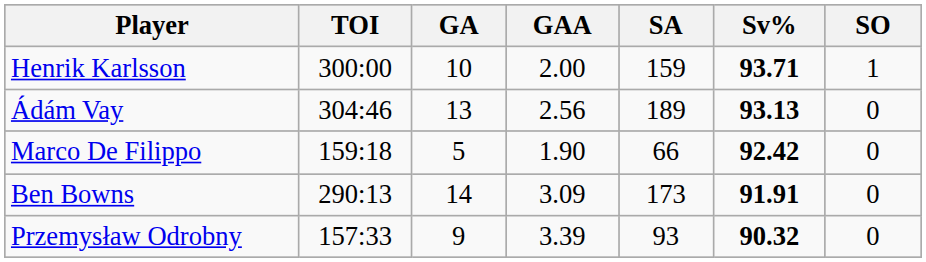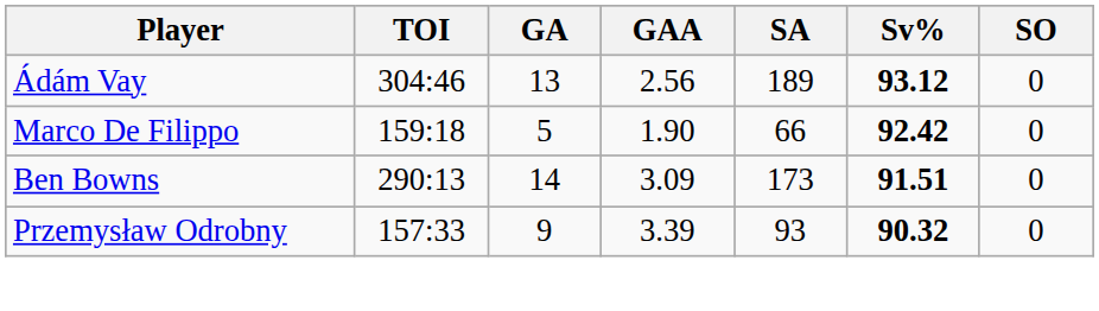- row: Henrik Karlsson | 300:00 | 10 | 2.00 | 159 | 93.71 | 1
Ádám Vay | Sv%: 93.13 -> 93.12
Ben Bowns | Sv%: 91.91 -> 91.51
